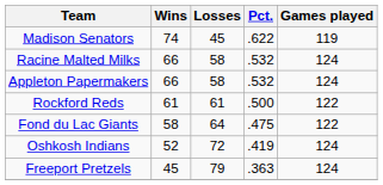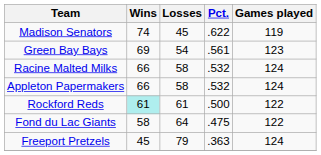+ row: Green Bay Bays | 69 | 54 | .561 | 123
Rockford Reds | Wins: no background -> paleturquoise background
- row: Oshkosh Indians | 52 | 72 | .419 | 124
